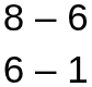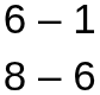rows swapped: 6 – 1 <-> 8 – 6
